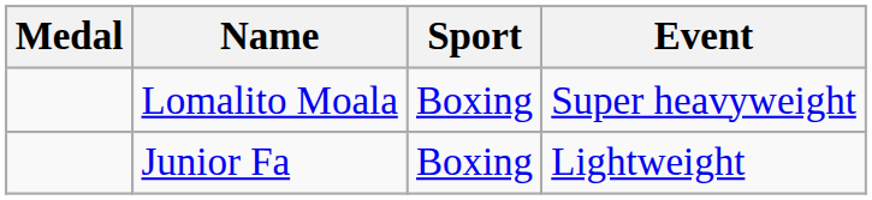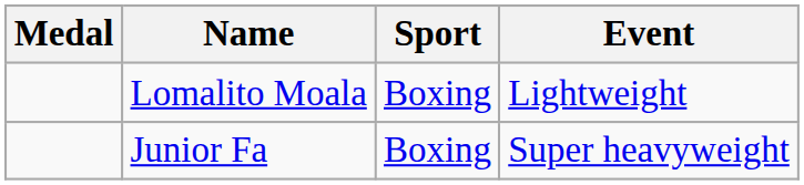Lomalito Moala | Event: Super heavyweight -> Lightweight
Junior Fa | Event: Lightweight -> Super heavyweight
